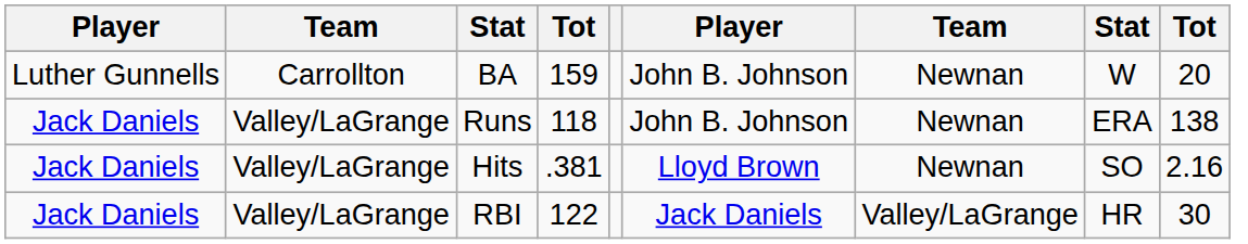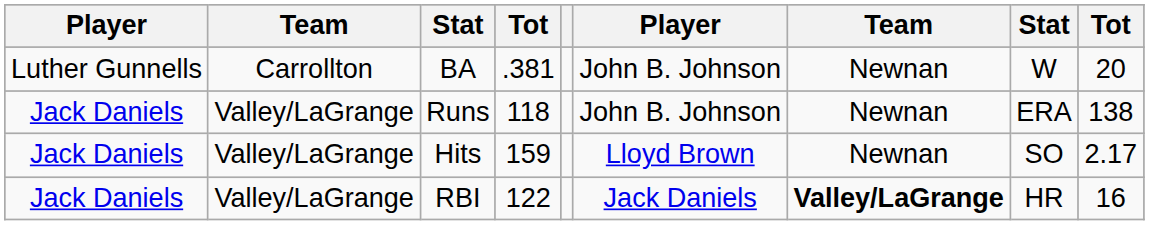BA | column 4: 159 -> .381
Hits | column 4: .381 -> 159
Hits | column 9: 2.16 -> 2.17
RBI | column 7: normal -> bold
RBI | column 9: 30 -> 16
